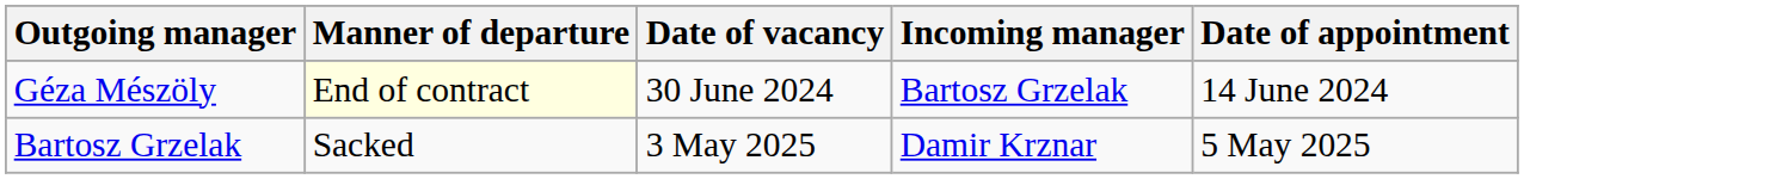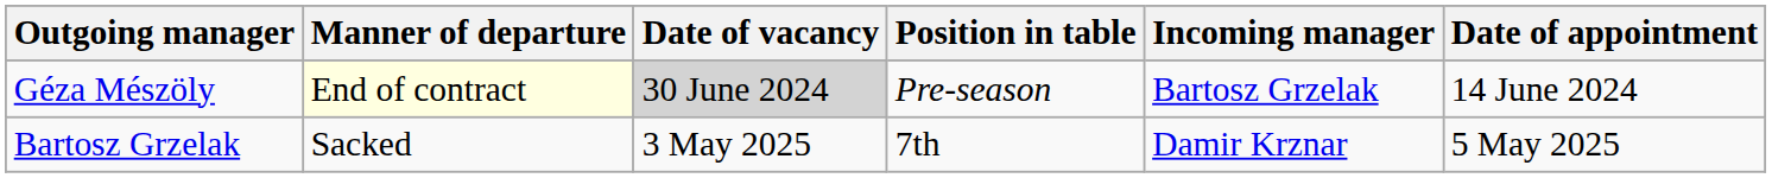+ column: Position in table | Pre-season | 7th
Géza Mészöly | Date of vacancy: no background -> lightgrey background
